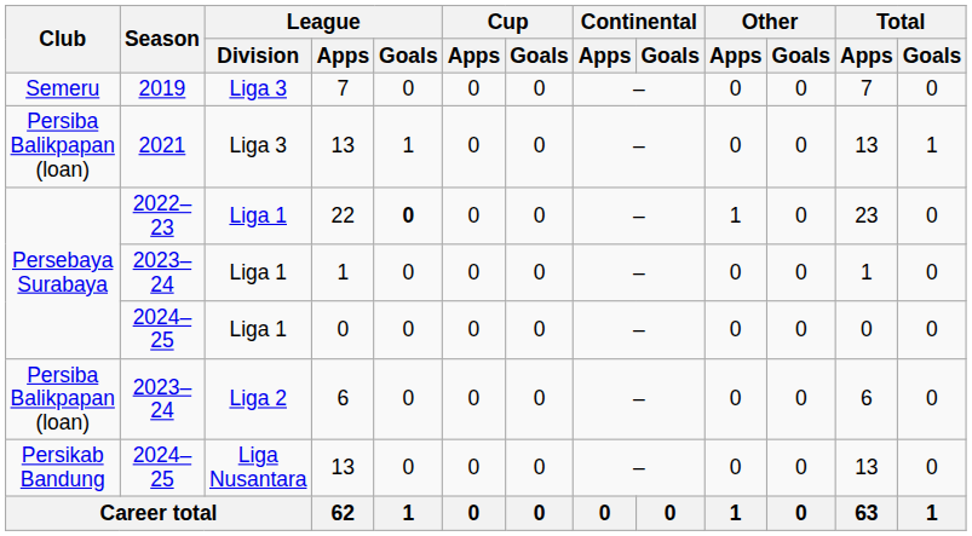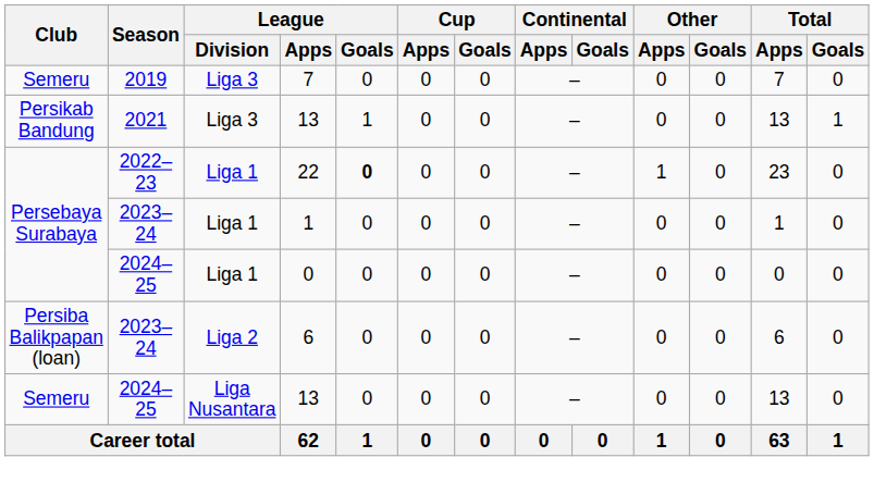2021 / 13 | Club: Persiba Balikpapan (loan) -> Persikab Bandung
2024–25 / 13 | Club: Persikab Bandung -> Semeru
